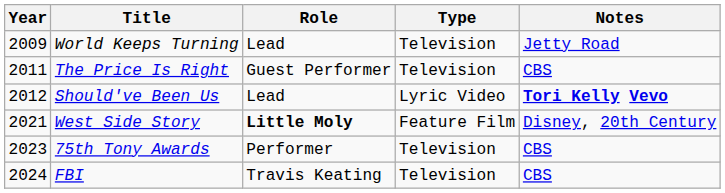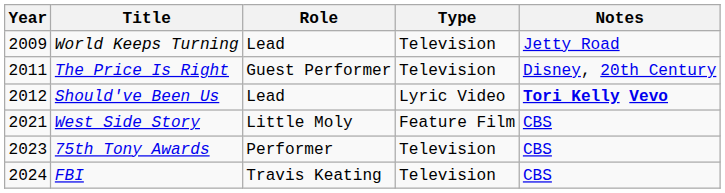The Price Is Right | Notes: CBS -> Disney, 20th Century
West Side Story | Role: bold -> normal
West Side Story | Notes: Disney, 20th Century -> CBS
